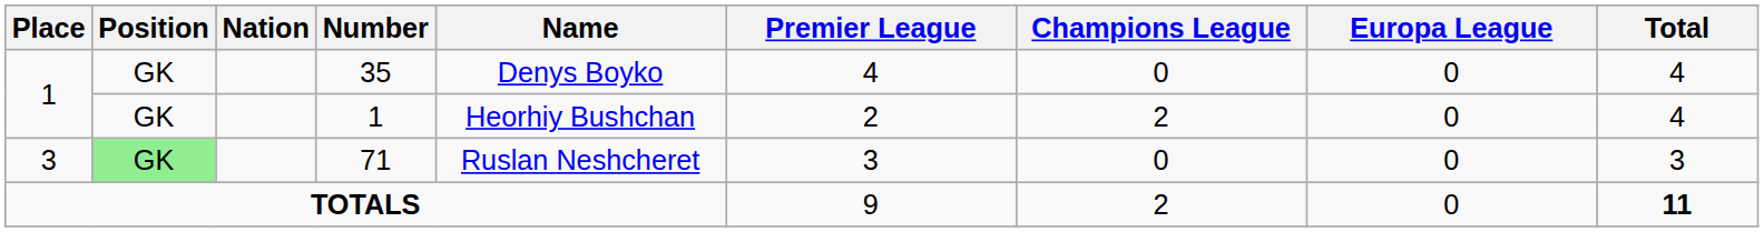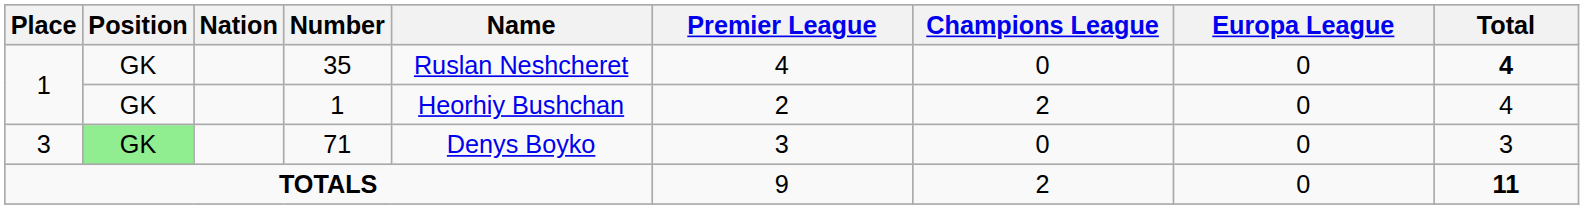35 | Name: Denys Boyko -> Ruslan Neshcheret
35 | Total: normal -> bold
71 | Name: Ruslan Neshcheret -> Denys Boyko
